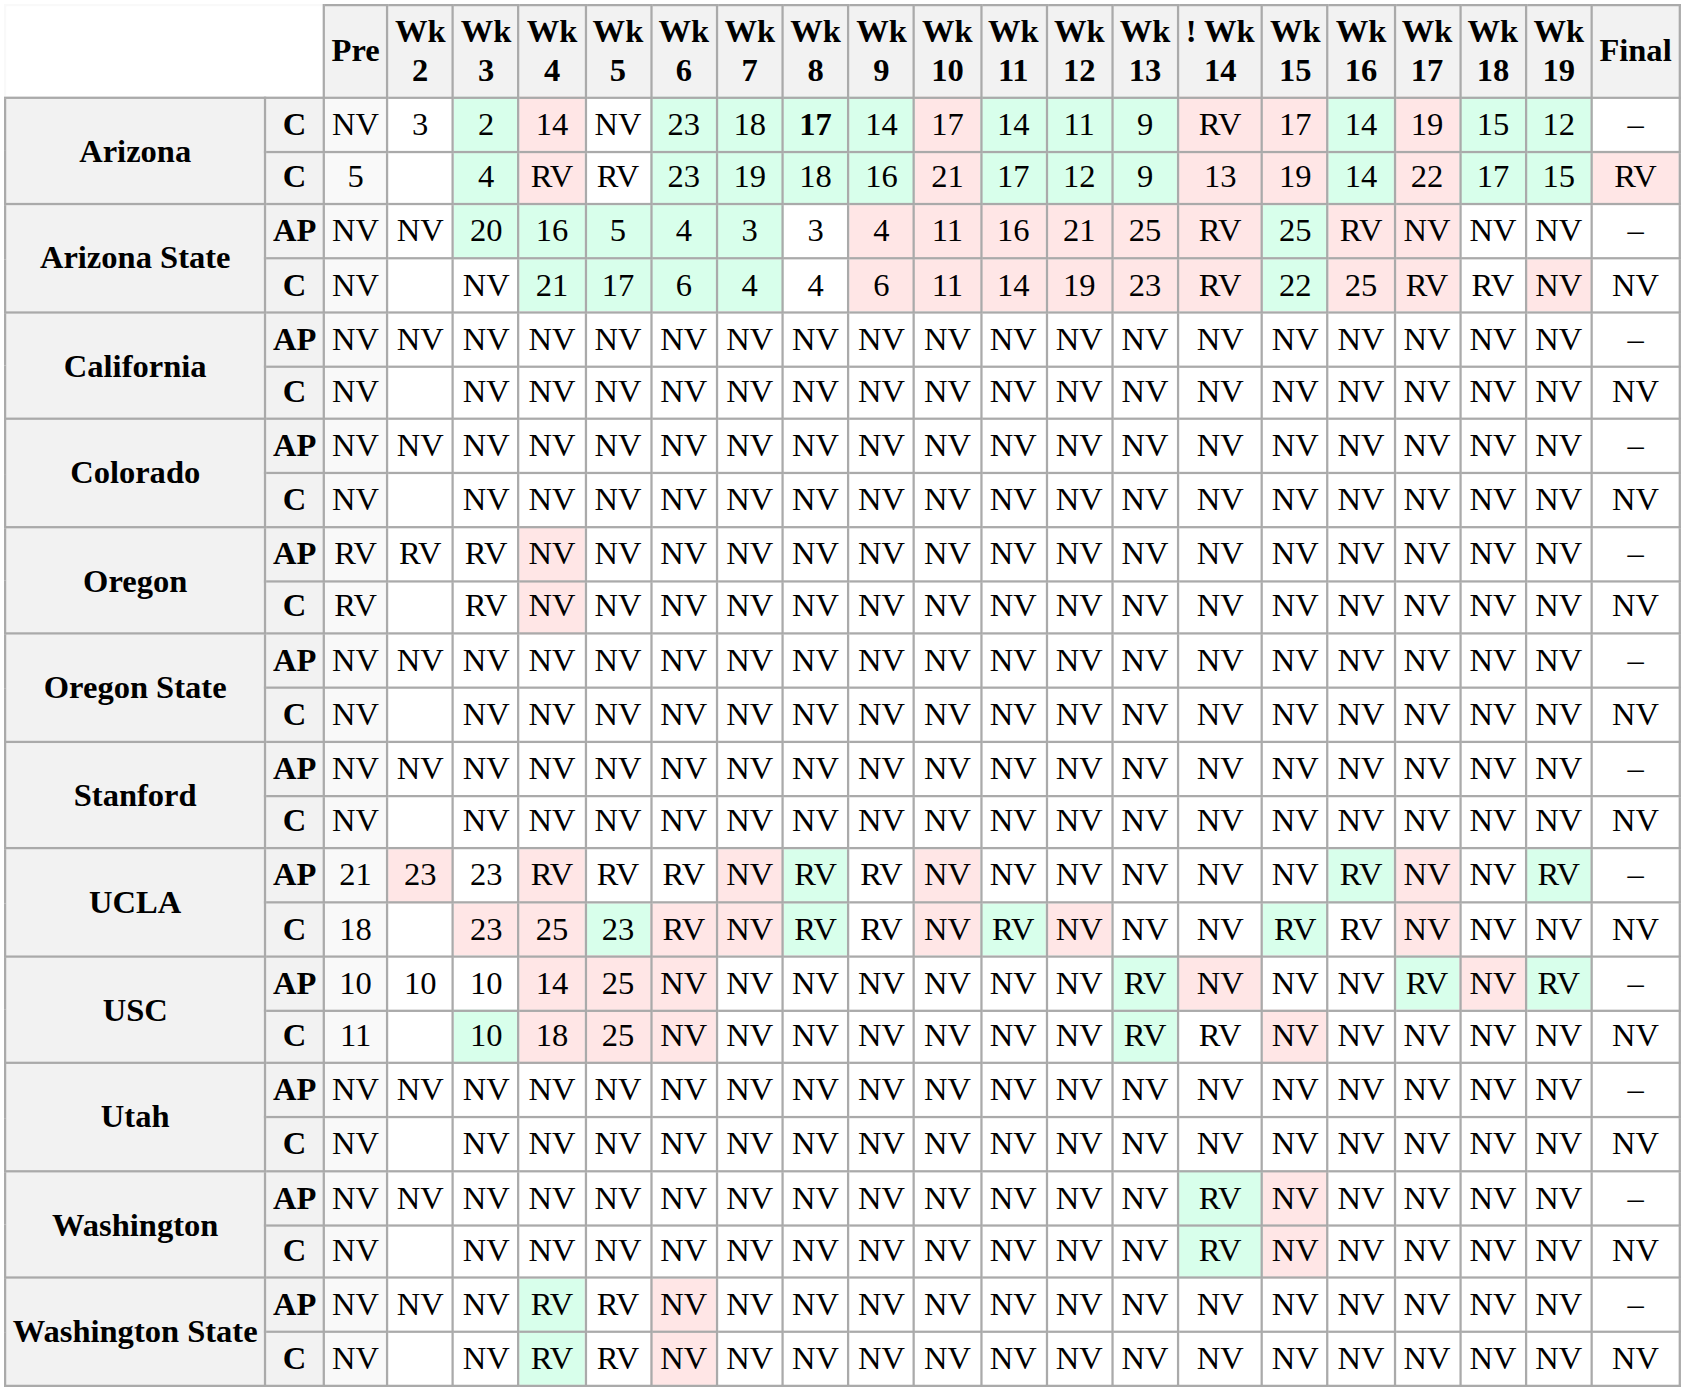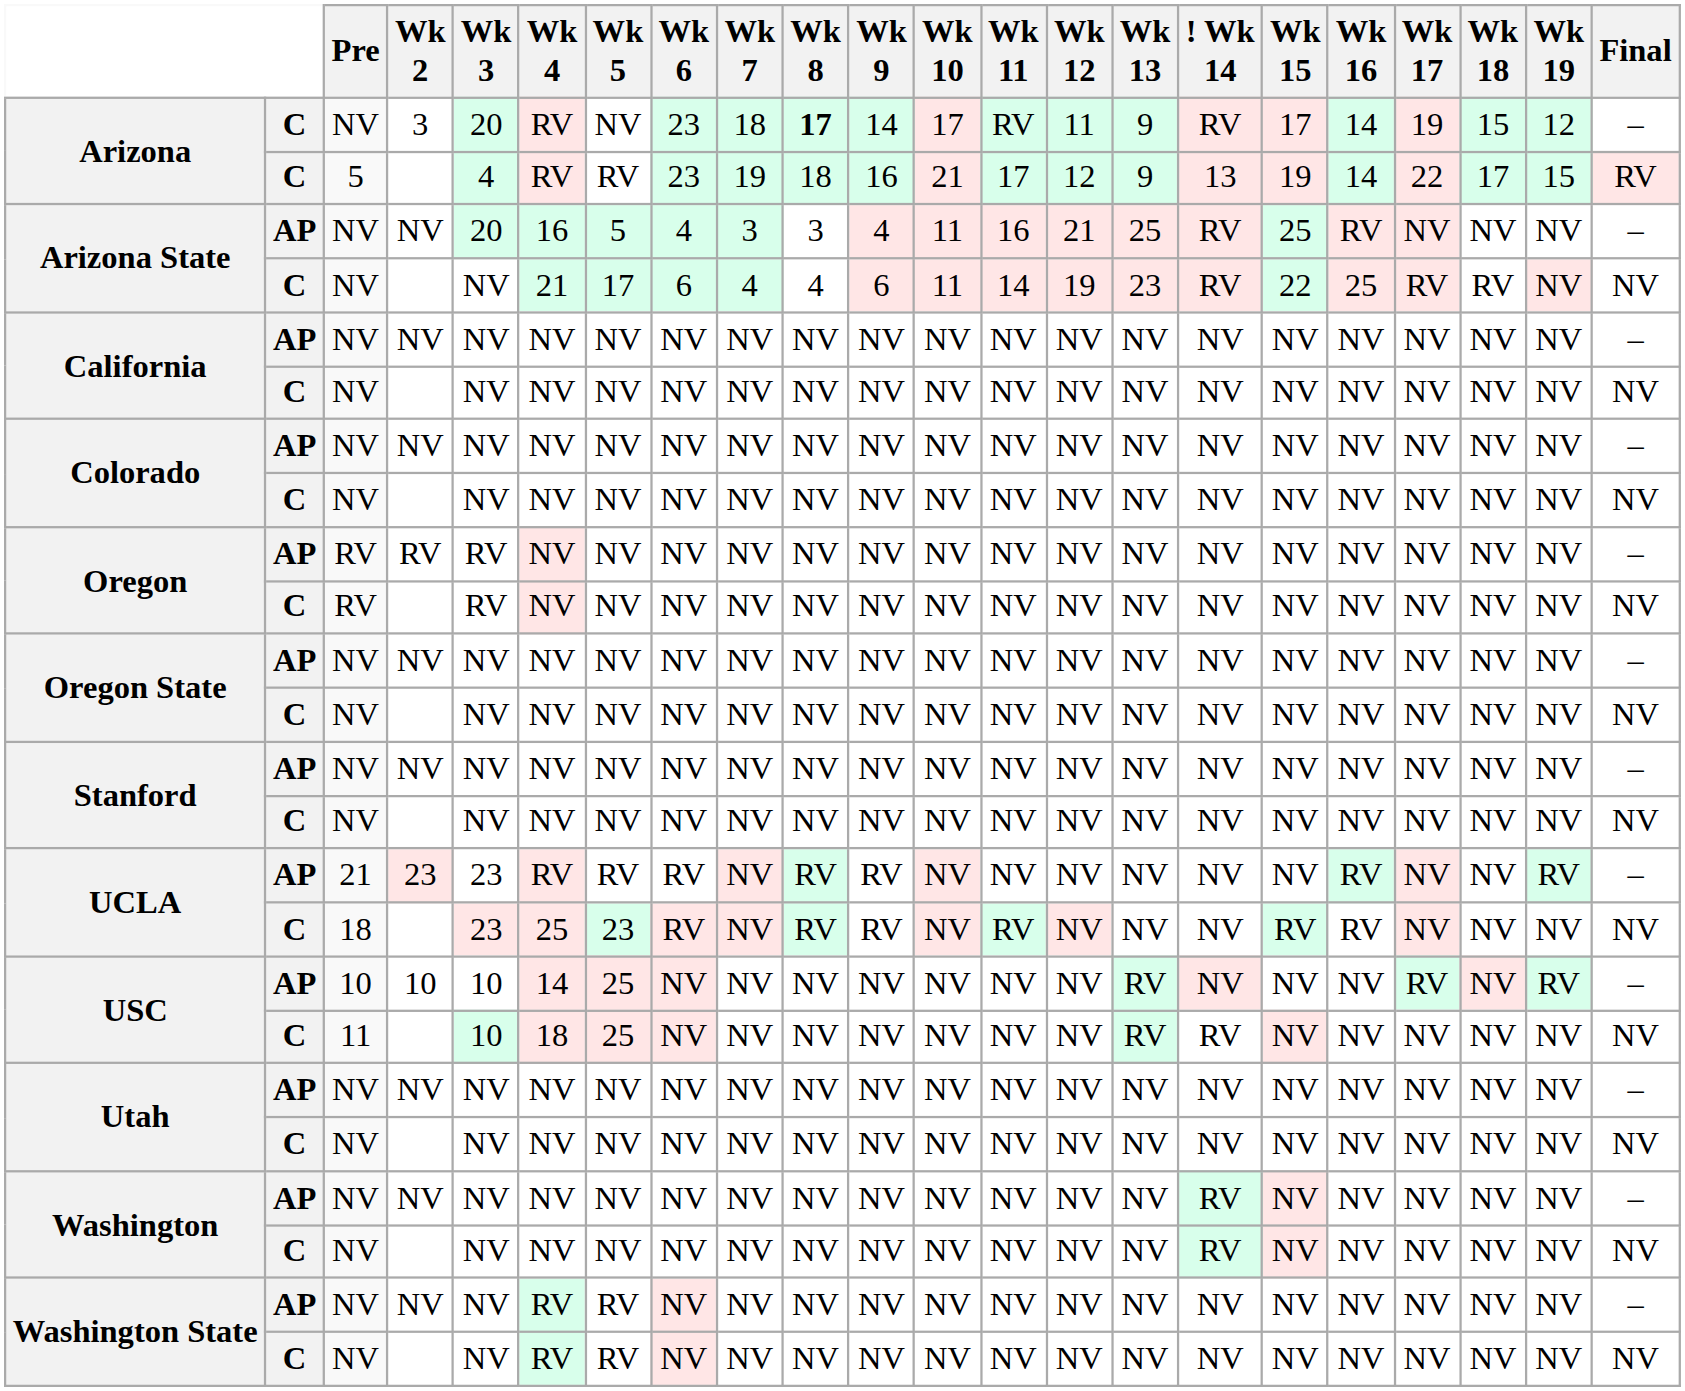Arizona / 3 | Wk 3: 2 -> 20
Arizona / 3 | Wk 4: 14 -> RV
Arizona / 3 | Wk 11: 14 -> RV
